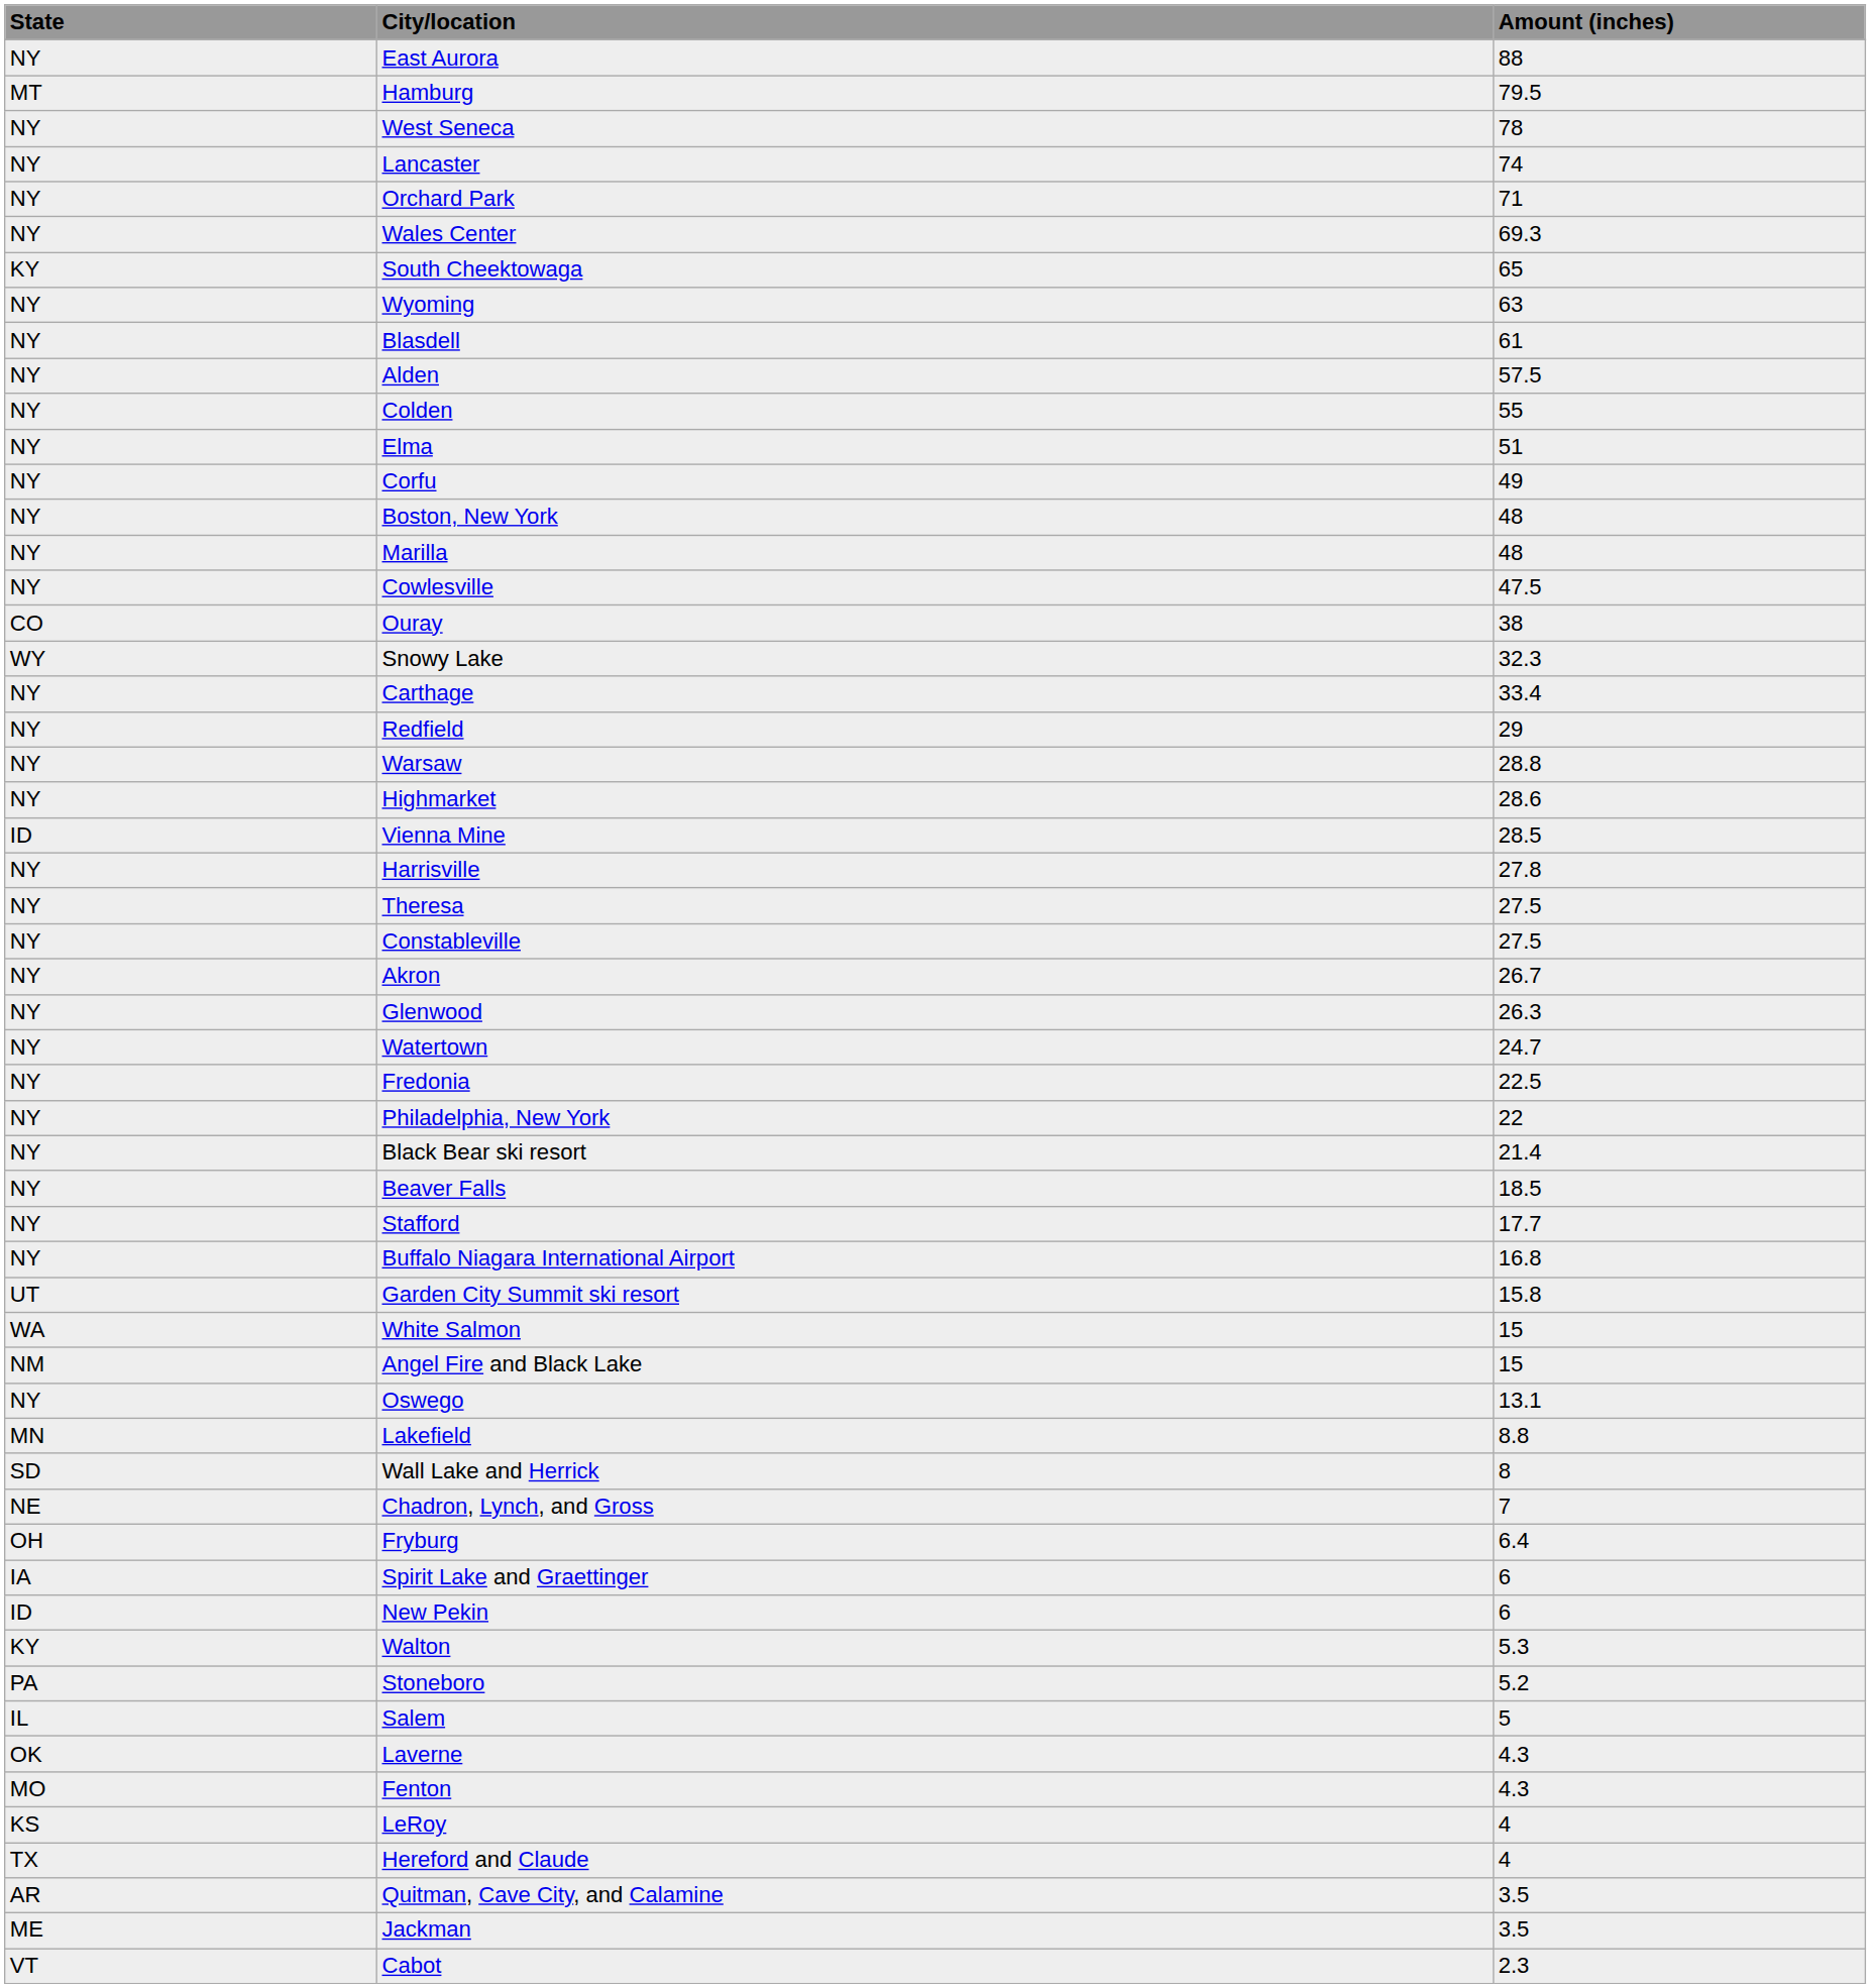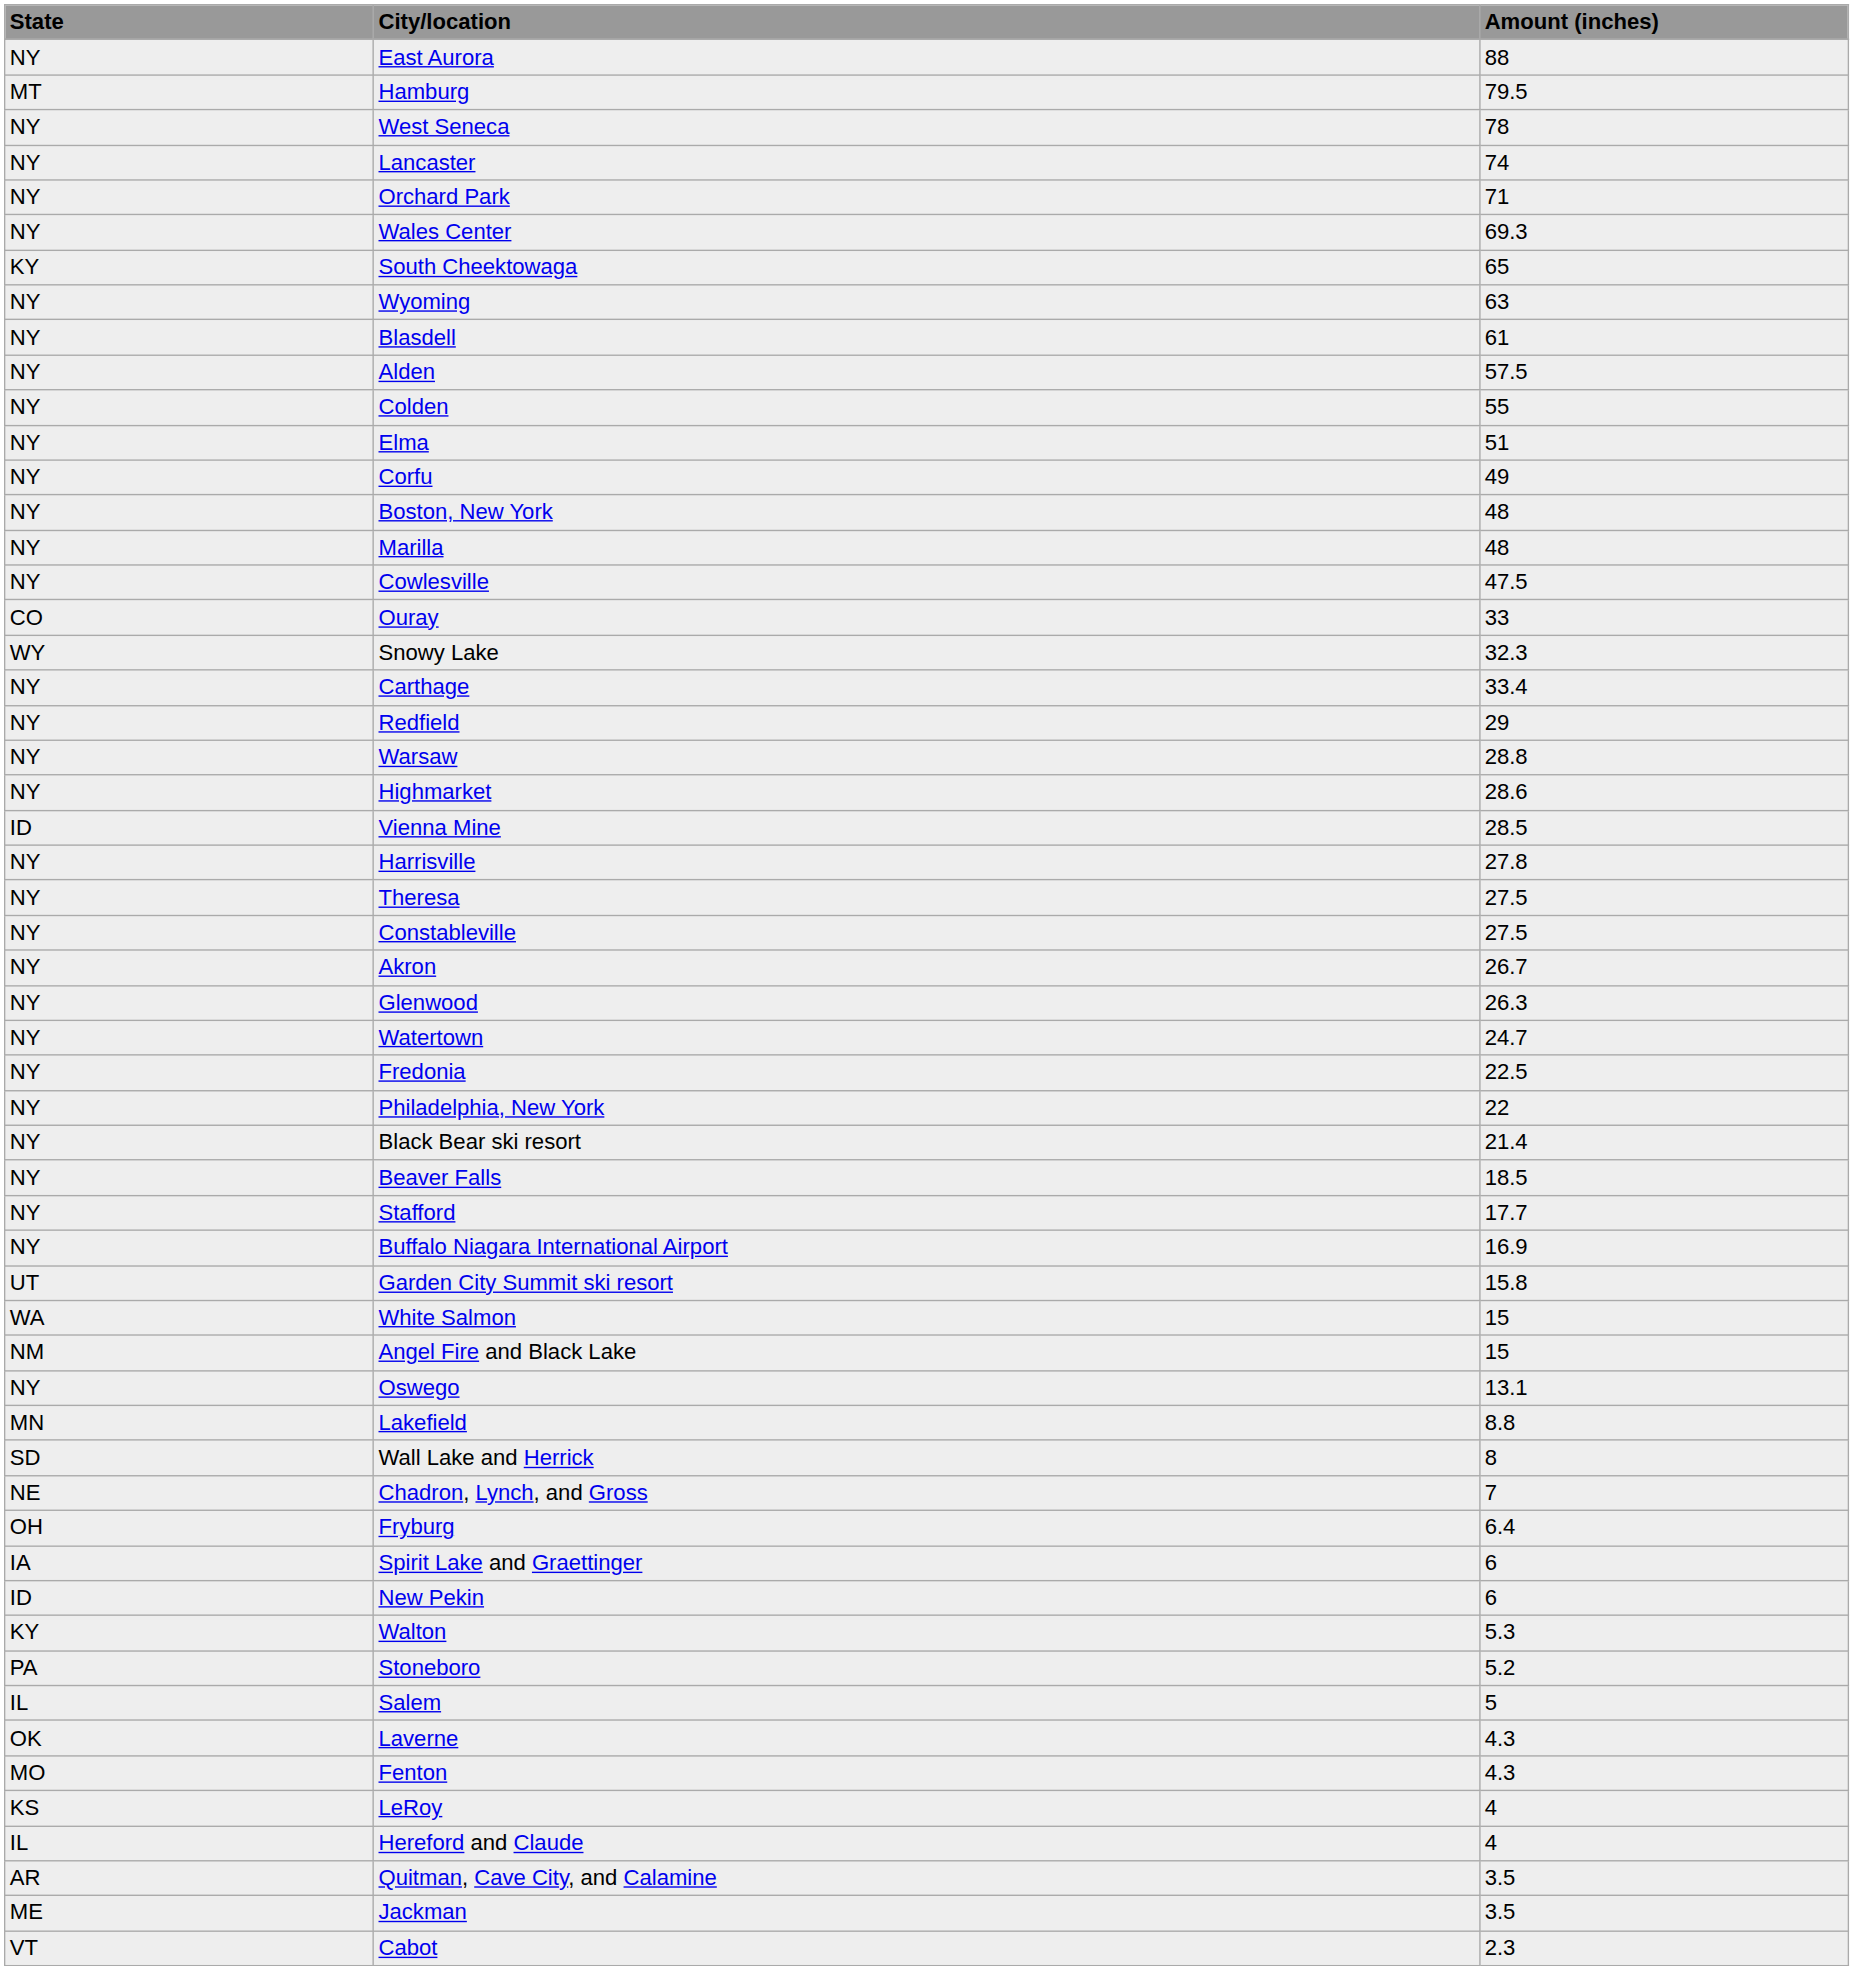Ouray | Amount (inches): 38 -> 33
Buffalo Niagara International Airport | Amount (inches): 16.8 -> 16.9
Hereford and Claude | State: TX -> IL
